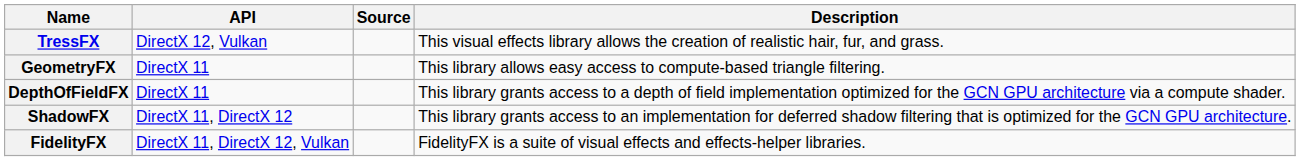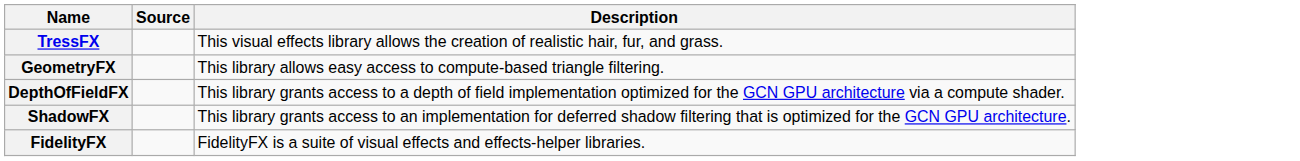- column: API | DirectX 12, Vulkan | DirectX 11 | DirectX 11 | DirectX 11, DirectX 12 | DirectX 11, DirectX 12, Vulkan
